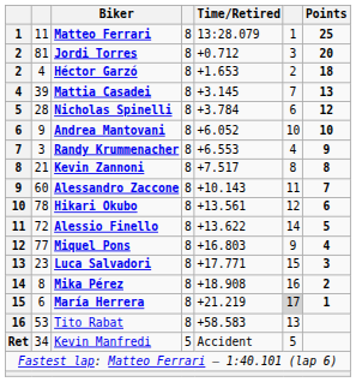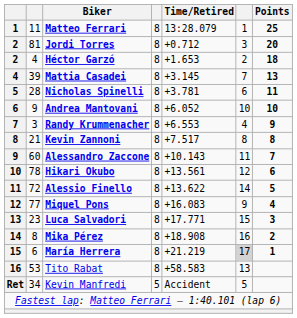Nicholas Spinelli | Time/Retired: +3.784 -> +3.781
Nicholas Spinelli | Points: 12 -> 11
Miquel Pons | Time/Retired: +16.803 -> +16.083
